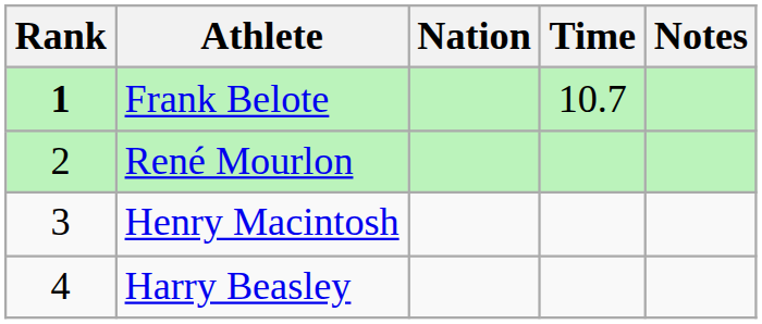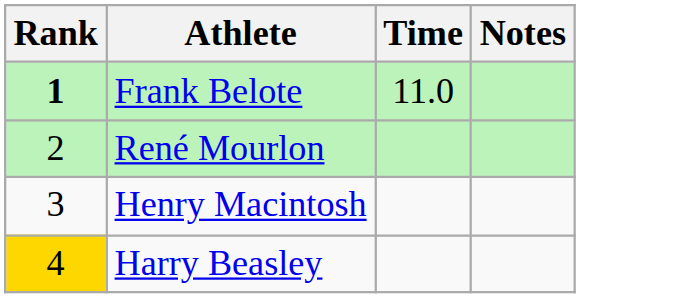- column: Nation
Frank Belote | Time: 10.7 -> 11.0
Harry Beasley | Rank: no background -> gold background
